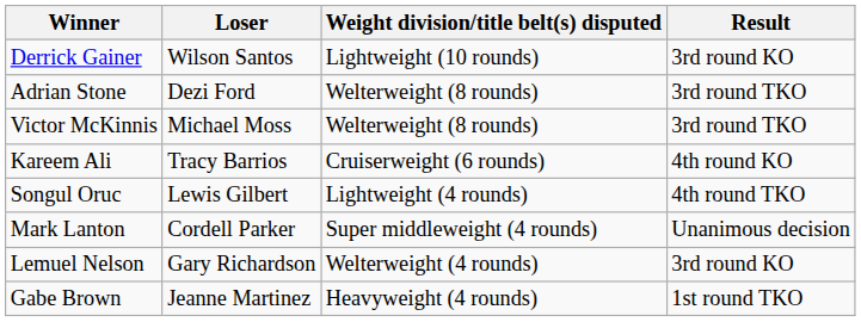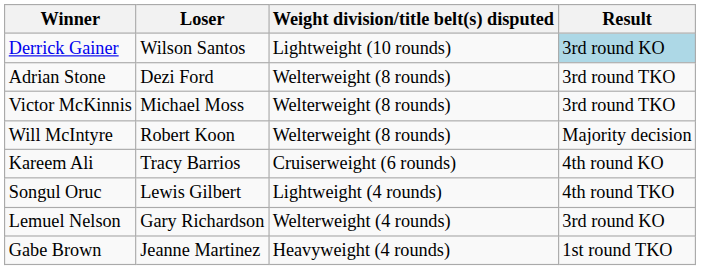Derrick Gainer | Result: no background -> lightblue background
+ row: Will McIntyre | Robert Koon | Welterweight (8 rounds) | Majority decision
- row: Mark Lanton | Cordell Parker | Super middleweight (4 rounds) | Unanimous decision
